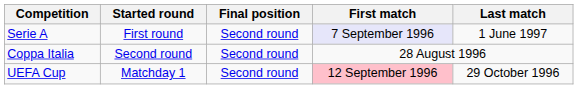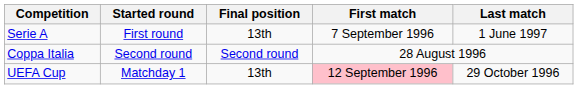Serie A | Final position: Second round -> 13th
Serie A | First match: lavender background -> no background
UEFA Cup | Final position: Second round -> 13th
